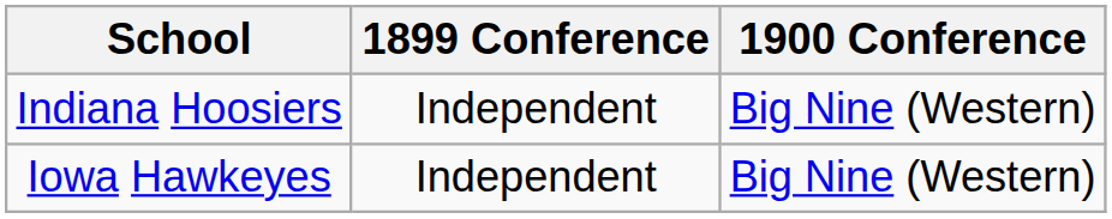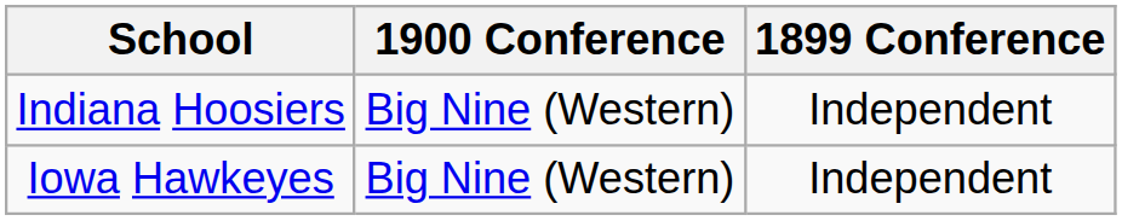columns swapped: 1899 Conference <-> 1900 Conference
